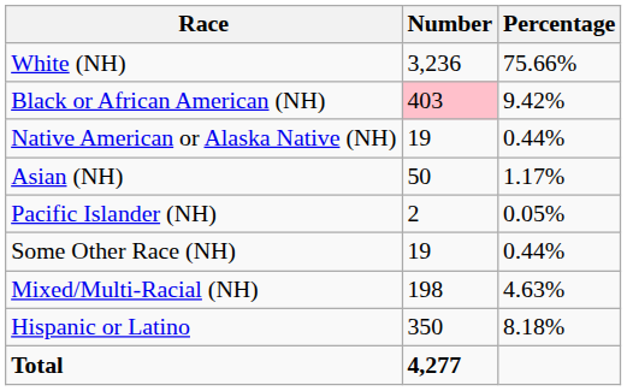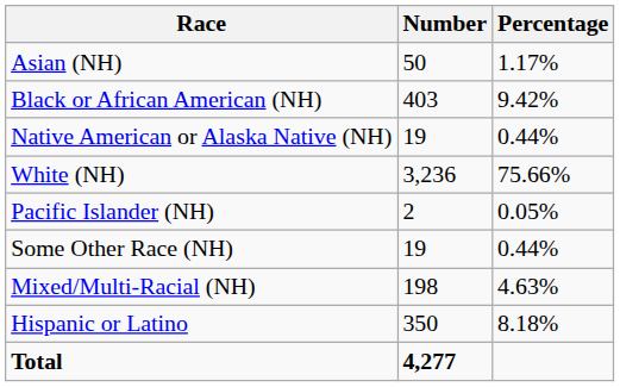rows swapped: White (NH) <-> Asian (NH)
Black or African American (NH) | Number: pink background -> no background
